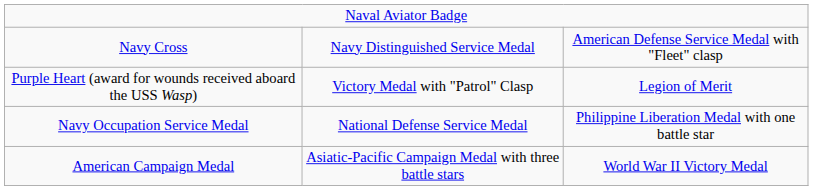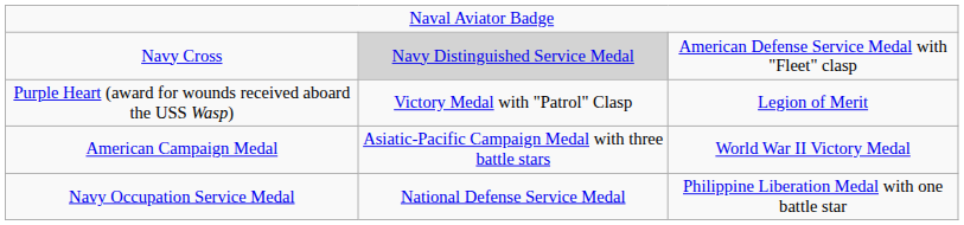Navy Cross | column 2: no background -> lightgrey background
rows swapped: American Campaign Medal <-> Navy Occupation Service Medal
